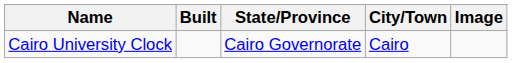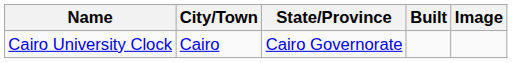columns swapped: City/Town <-> Built
